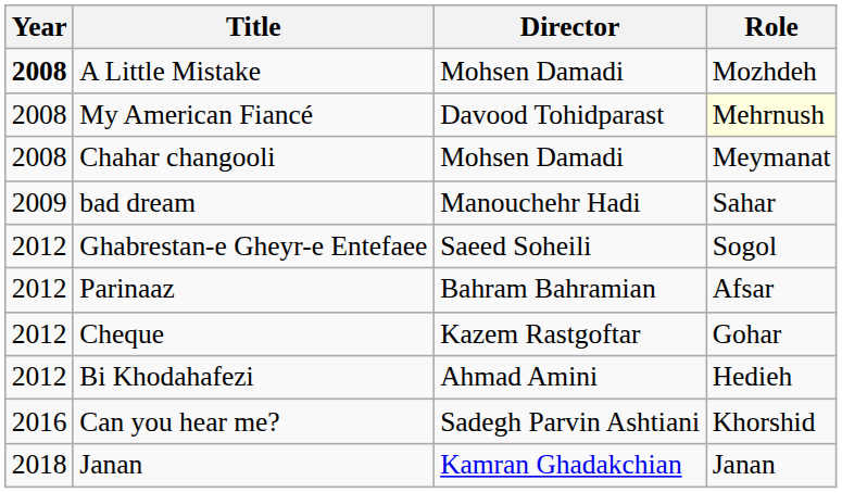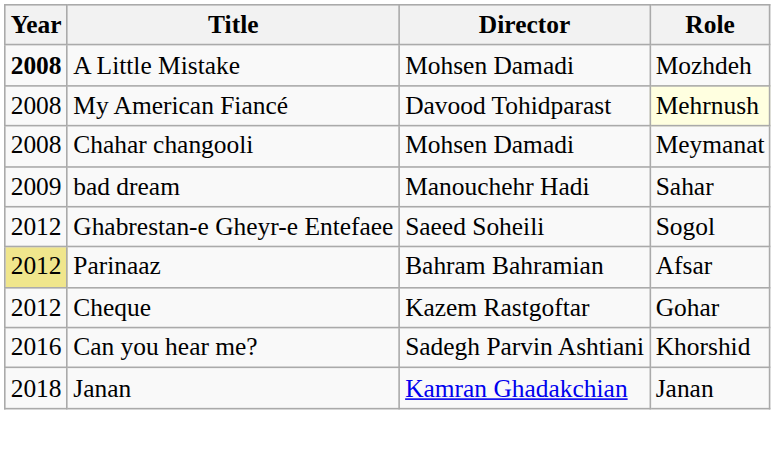Parinaaz | Year: no background -> khaki background
- row: 2012 | Bi Khodahafezi | Ahmad Amini | Hedieh
